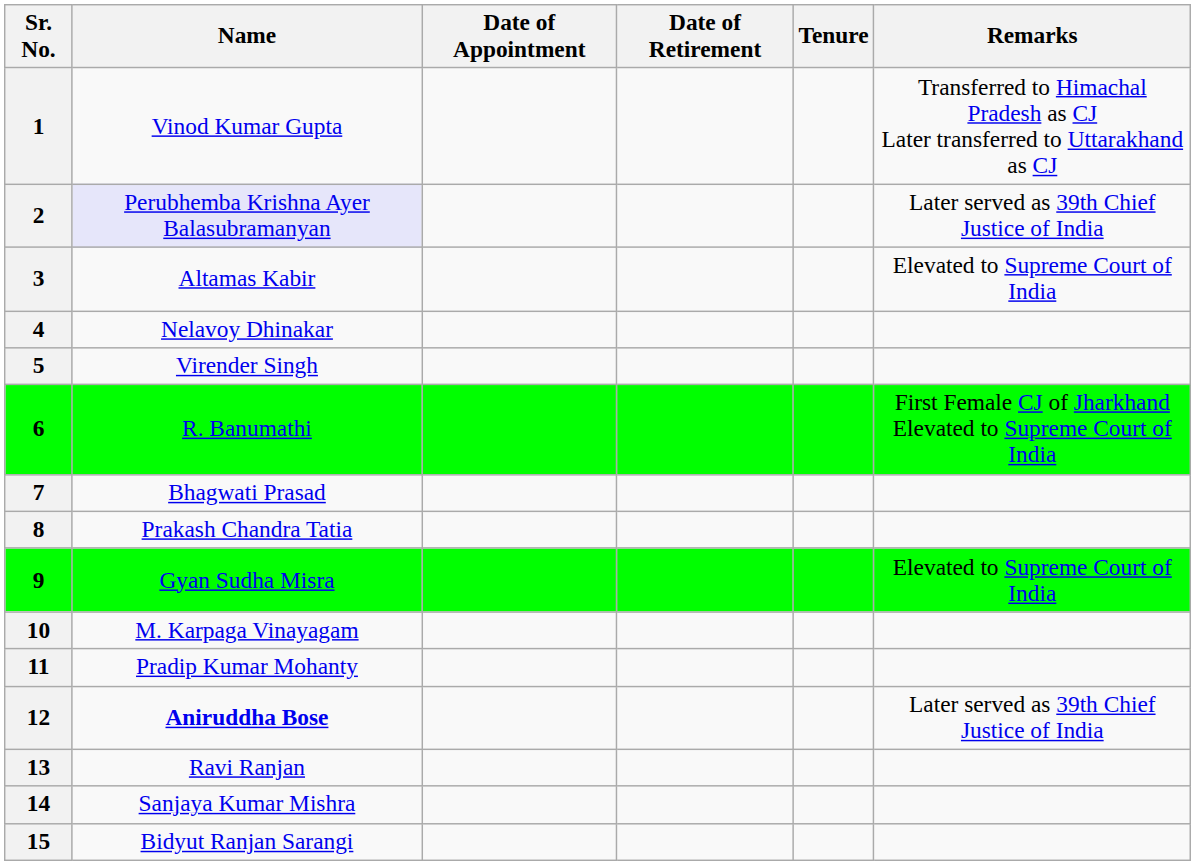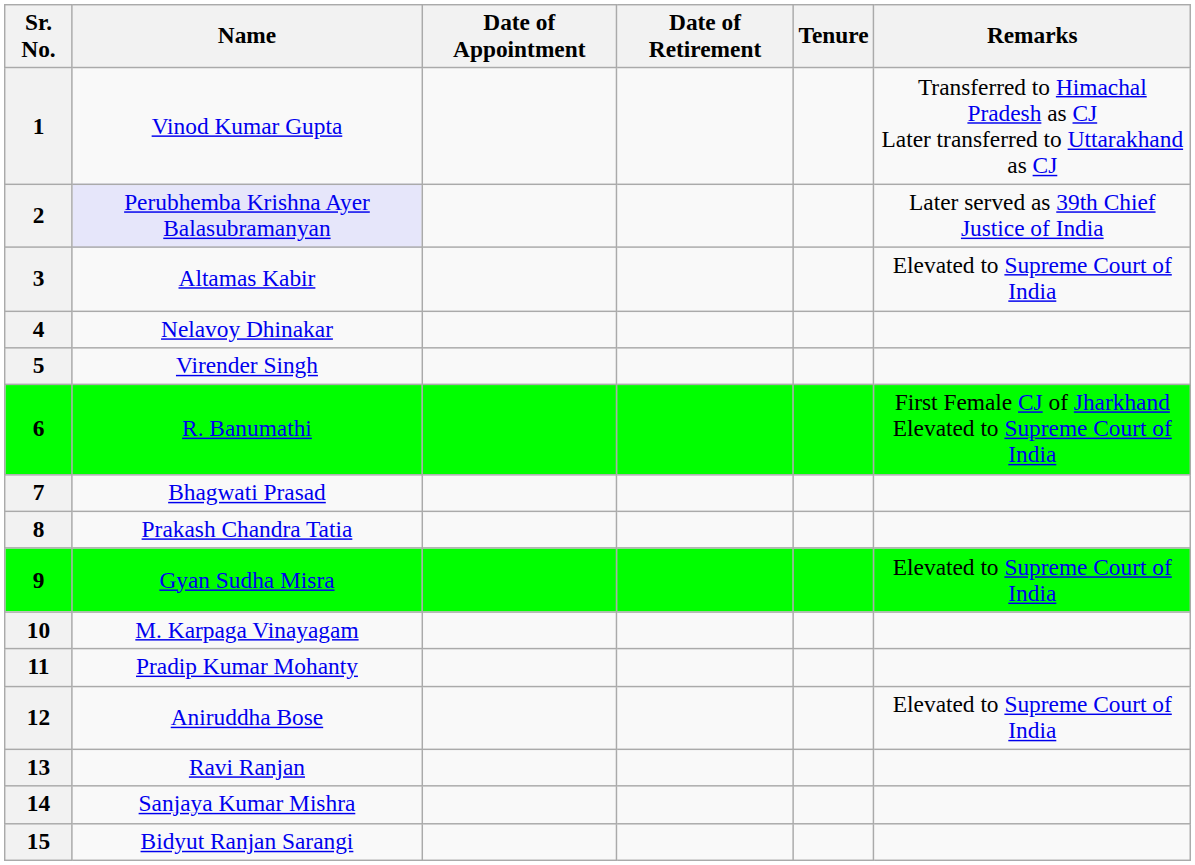12 | Name: bold -> normal
12 | Remarks: Later served as 39th Chief Justice of India -> Elevated to Supreme Court of India
